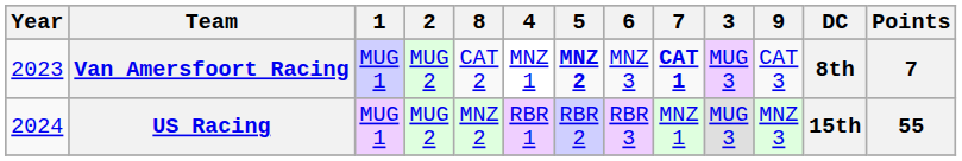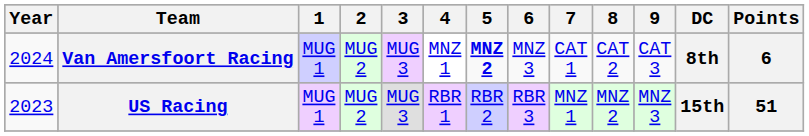columns swapped: 3 <-> 8
Van Amersfoort Racing | Year: 2023 -> 2024
Van Amersfoort Racing | 7: bold -> normal
Van Amersfoort Racing | Points: 7 -> 6
US Racing | Year: 2024 -> 2023
US Racing | Points: 55 -> 51
